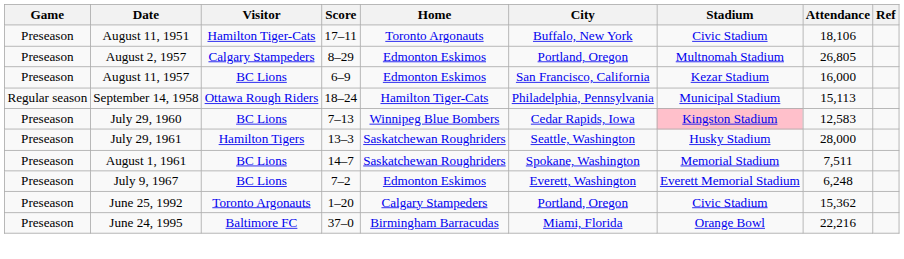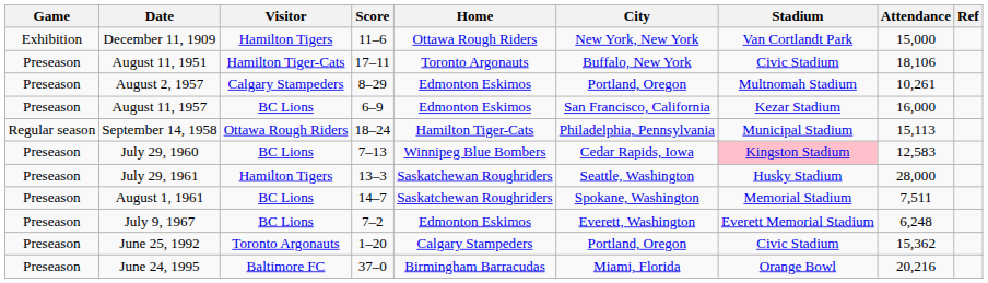+ row: Exhibition | December 11, 1909 | Hamilton Tigers | 11–6 | Ottawa Rough Riders | New York, New York | Van Cortlandt Park | 15,000
August 2, 1957 | Attendance: 26,805 -> 10,261
June 24, 1995 | Attendance: 22,216 -> 20,216
